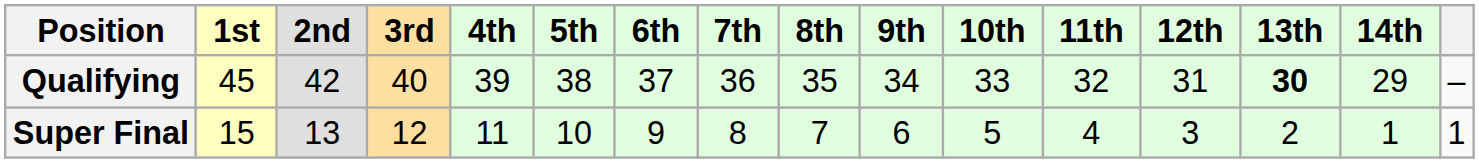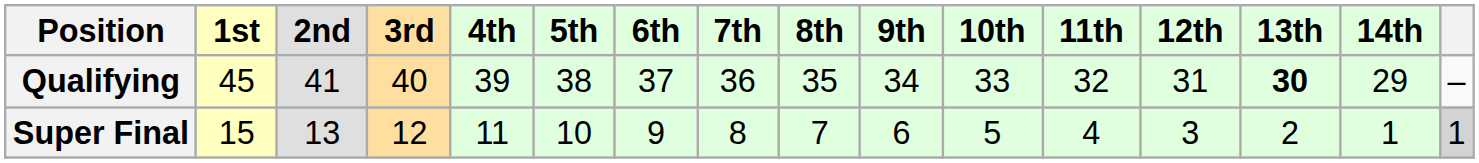Qualifying | 2nd: 42 -> 41
Super Final | column 16: no background -> lightgrey background
